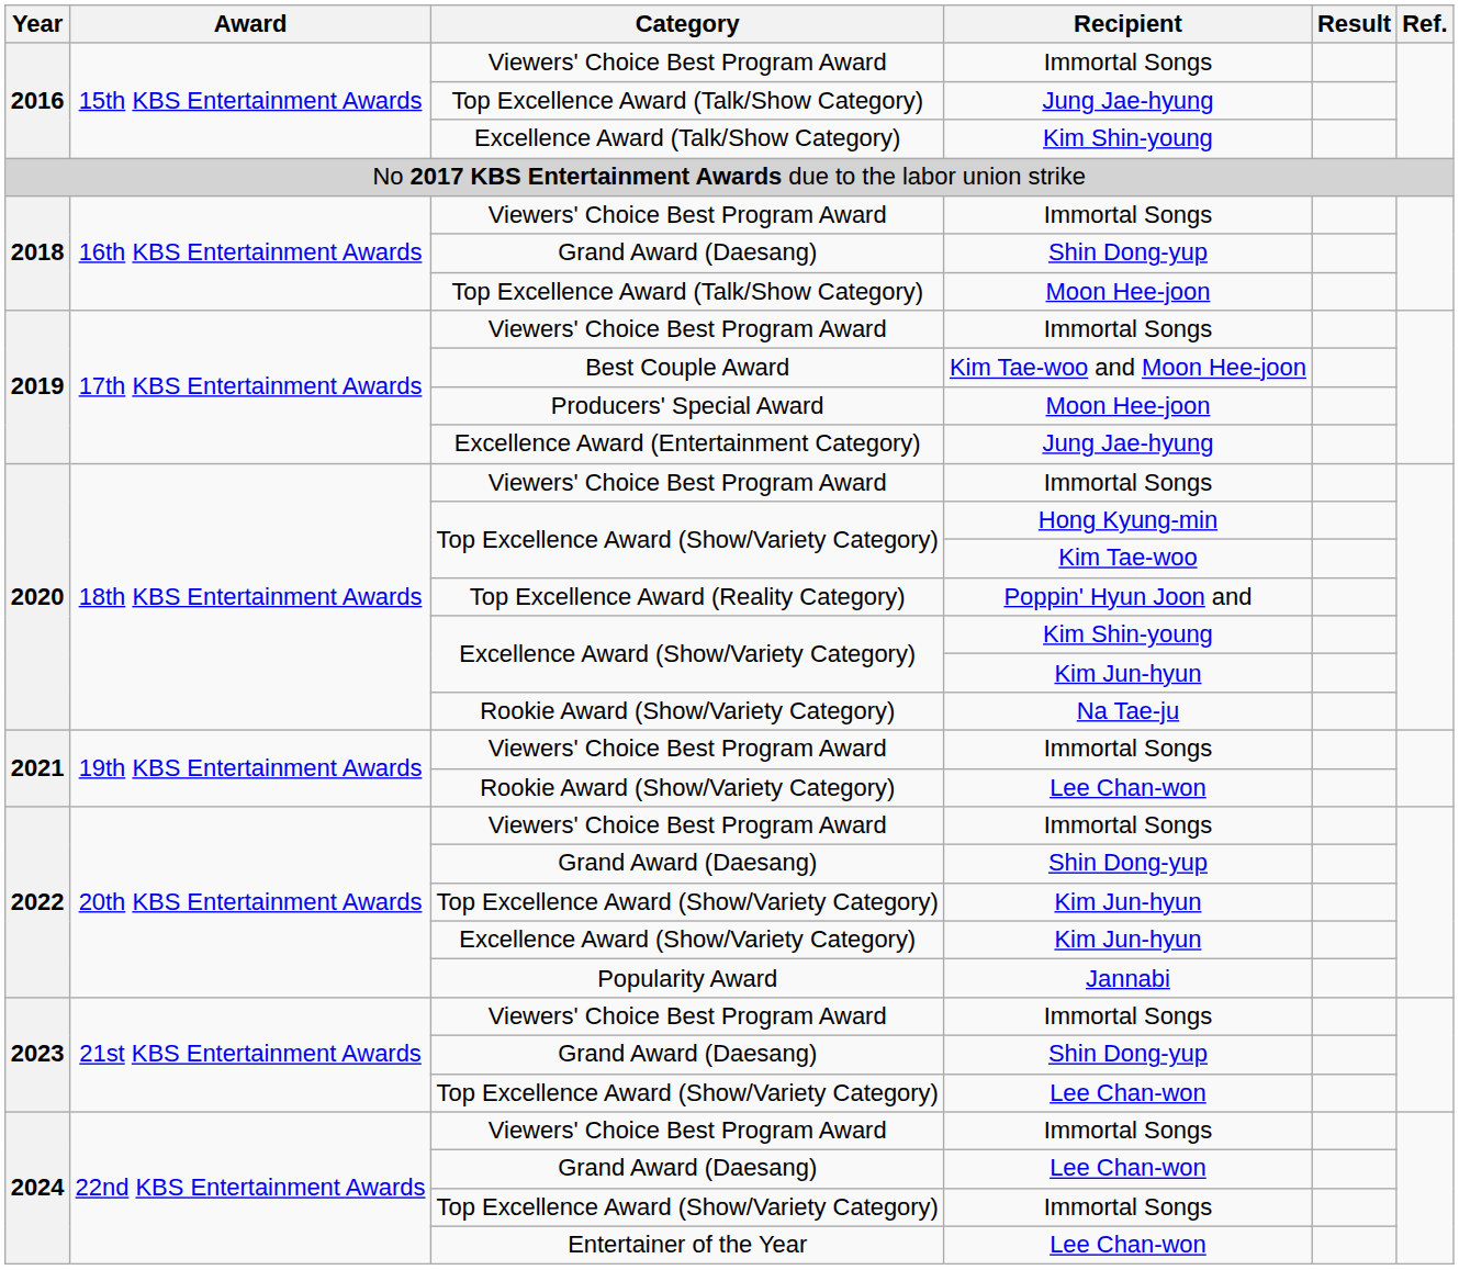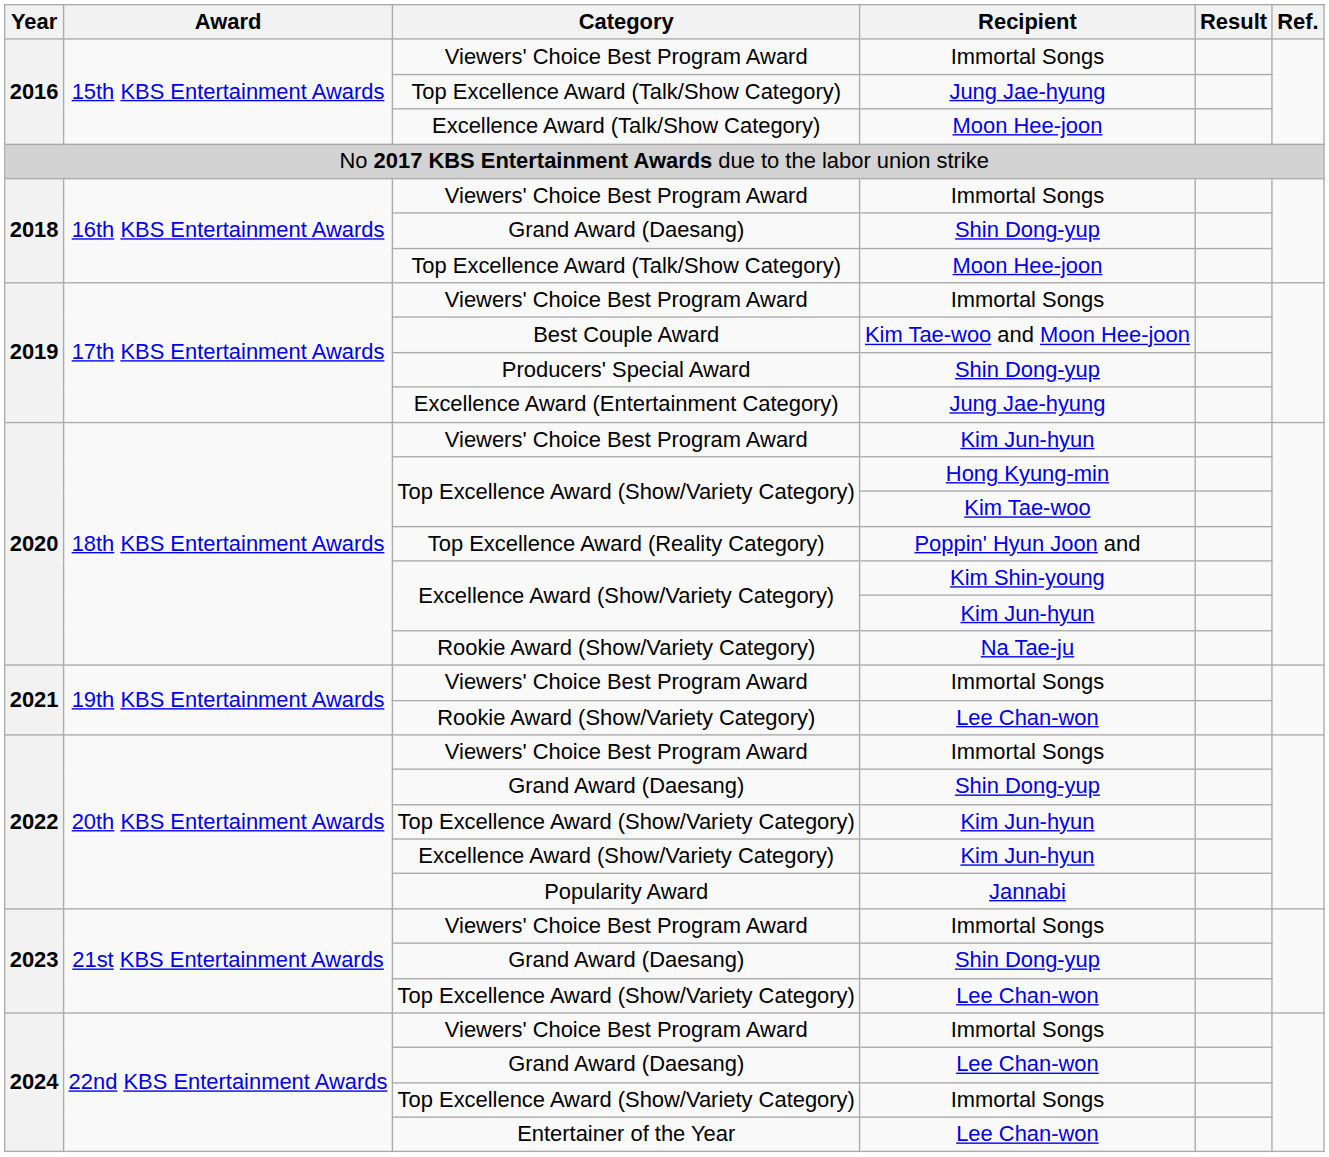Excellence Award (Talk/Show Category) | Recipient: Kim Shin-young -> Moon Hee-joon
Producers' Special Award | Recipient: Moon Hee-joon -> Shin Dong-yup
2020 / Viewers' Choice Best Program Award | Recipient: Immortal Songs -> Kim Jun-hyun
